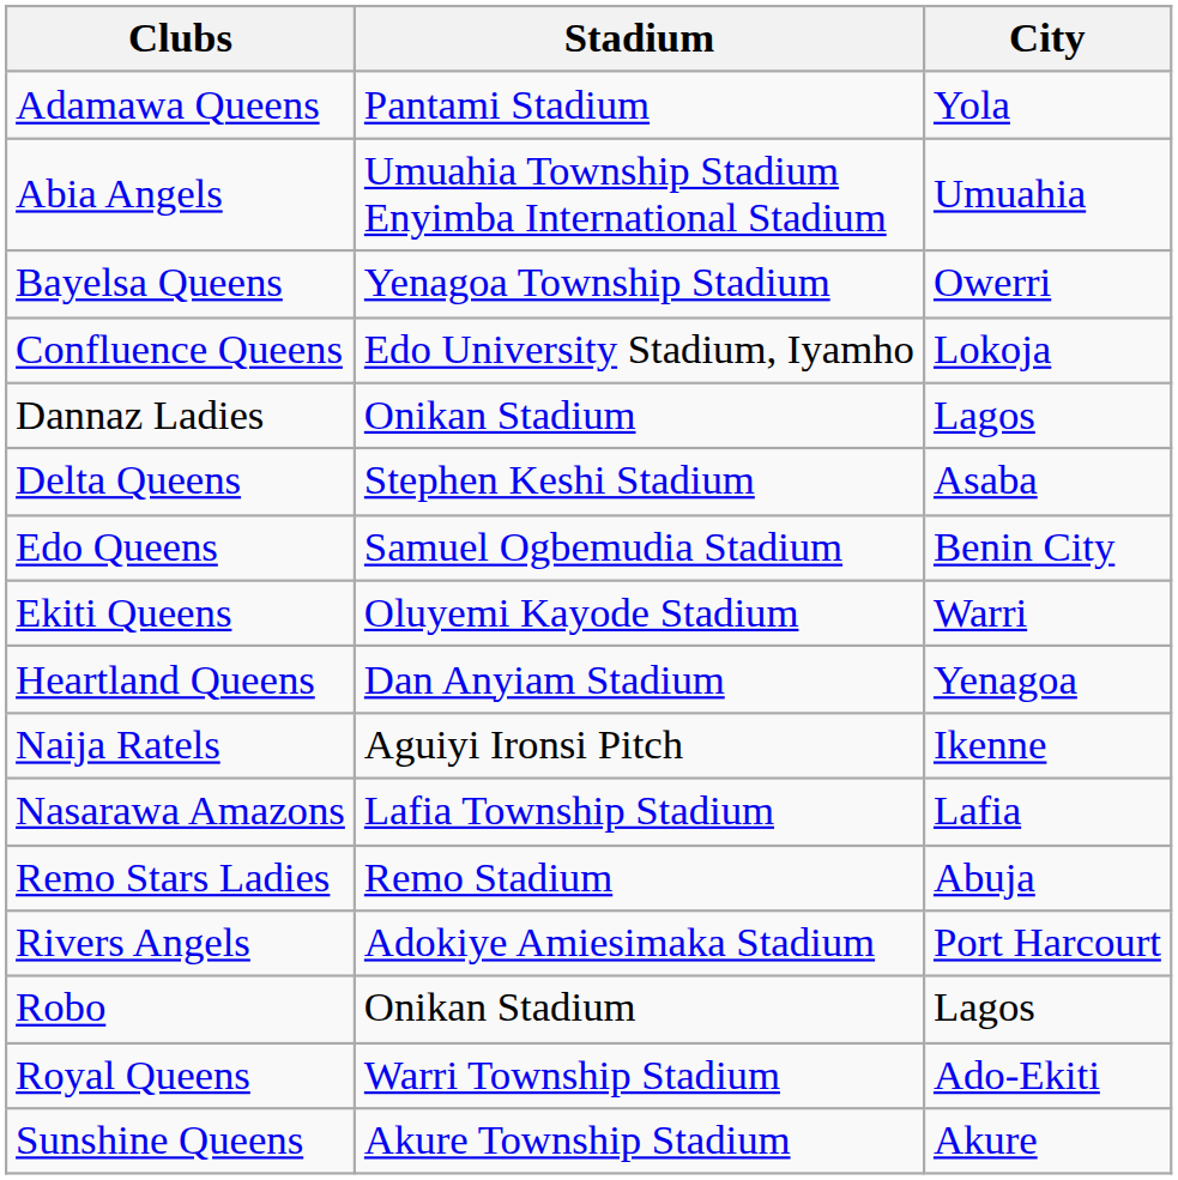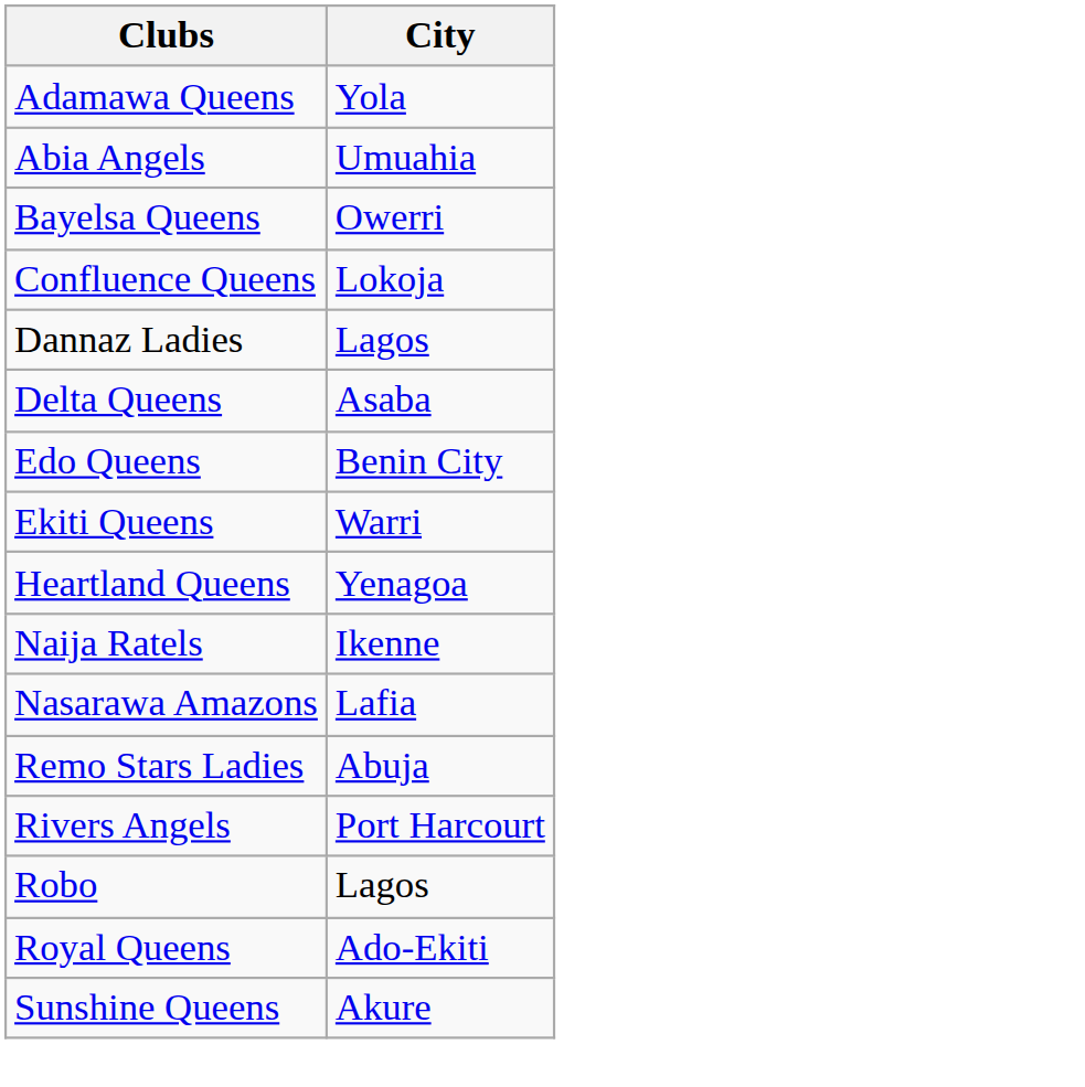- column: Stadium | Pantami Stadium | Umuahia Township Stadium Enyimba International Stadium | Yenagoa Township Stadium | Edo University Stadium, Iyamho | Onikan Stadium | Stephen Keshi Stadium | Samuel Ogbemudia Stadium | Oluyemi Kayode Stadium | Dan Anyiam Stadium | Aguiyi Ironsi Pitch | Lafia Township Stadium | Remo Stadium | Adokiye Amiesimaka Stadium | Onikan Stadium | Warri Township Stadium | Akure Township Stadium
